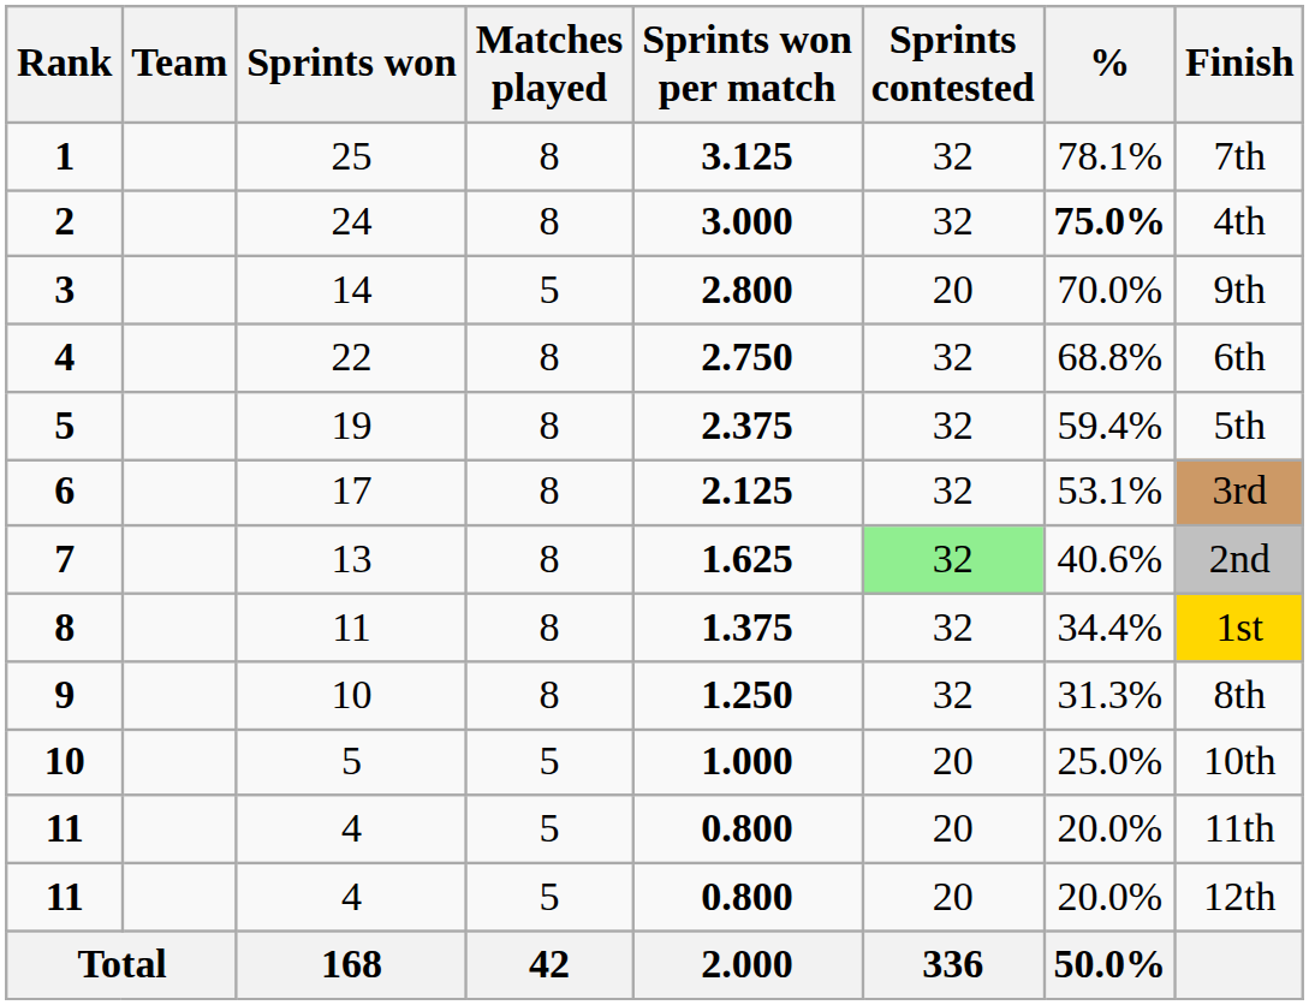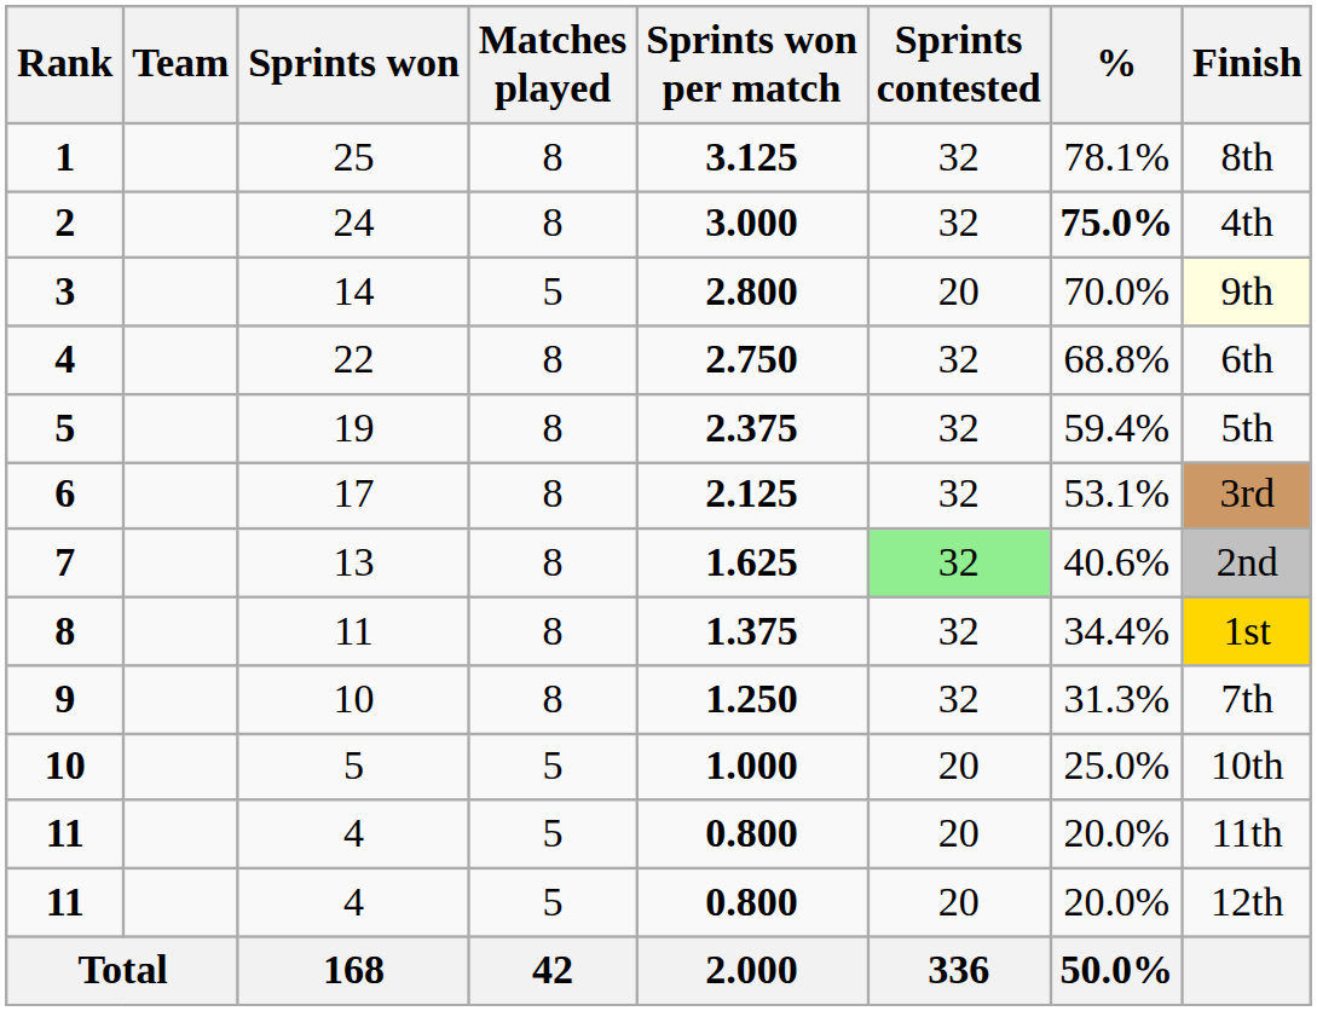1 | Finish: 7th -> 8th
3 | Finish: no background -> lightyellow background
9 | Finish: 8th -> 7th
